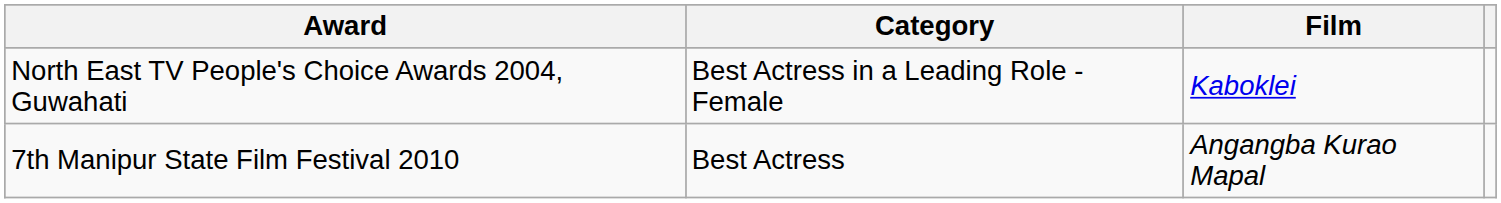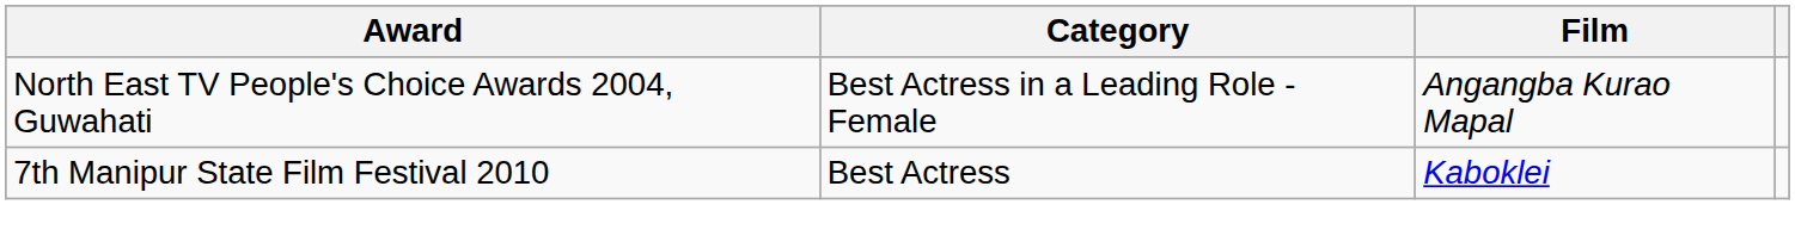North East TV People's Choice Awards 2004, Guwahati | Film: Kaboklei -> Angangba Kurao Mapal
7th Manipur State Film Festival 2010 | Film: Angangba Kurao Mapal -> Kaboklei
